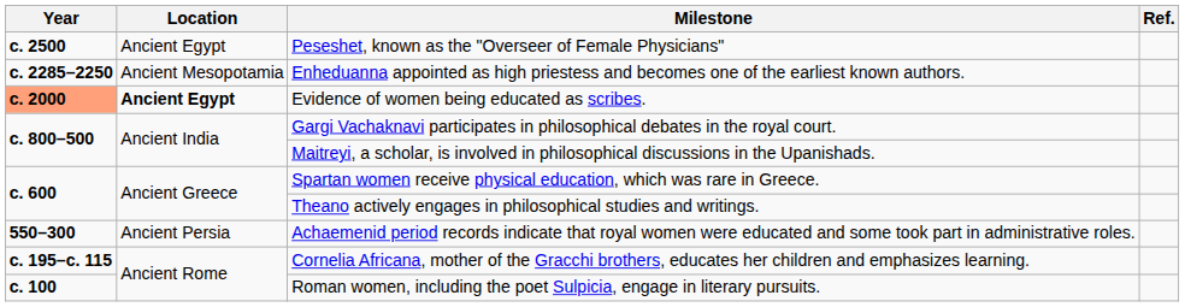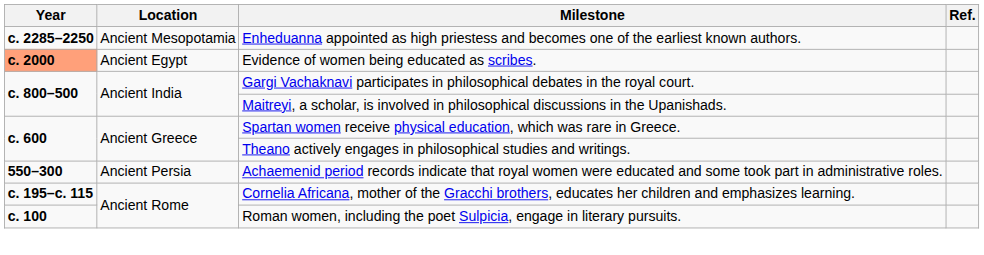- row: c. 2500 | Ancient Egypt | Peseshet, known as the "Overseer of Female Physicians"
Evidence of women being educated as scribes. | Location: bold -> normal
